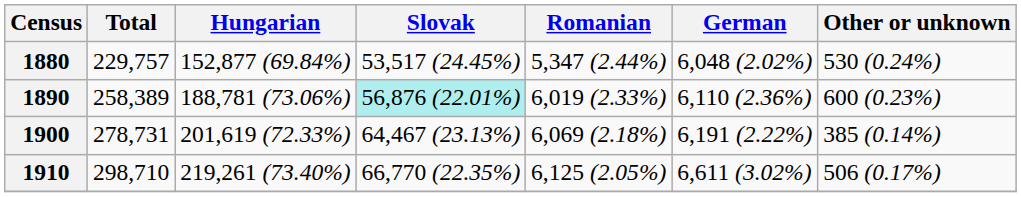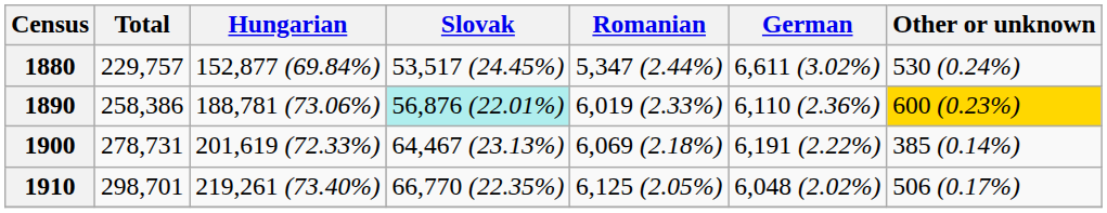1880 | German: 6,048 (2.02%) -> 6,611 (3.02%)
1890 | Total: 258,389 -> 258,386
1890 | Other or unknown: no background -> gold background
1910 | Total: 298,710 -> 298,701
1910 | German: 6,611 (3.02%) -> 6,048 (2.02%)
